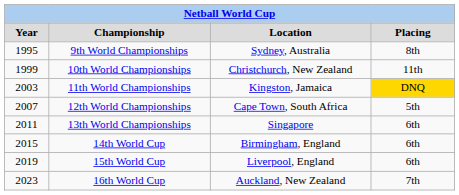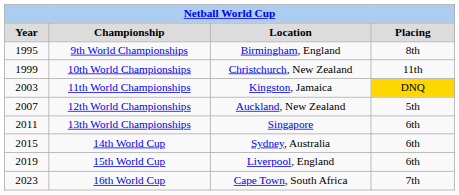9th World Championships | Location: Sydney, Australia -> Birmingham, England
12th World Championships | Location: Cape Town, South Africa -> Auckland, New Zealand
14th World Cup | Location: Birmingham, England -> Sydney, Australia
16th World Cup | Location: Auckland, New Zealand -> Cape Town, South Africa
